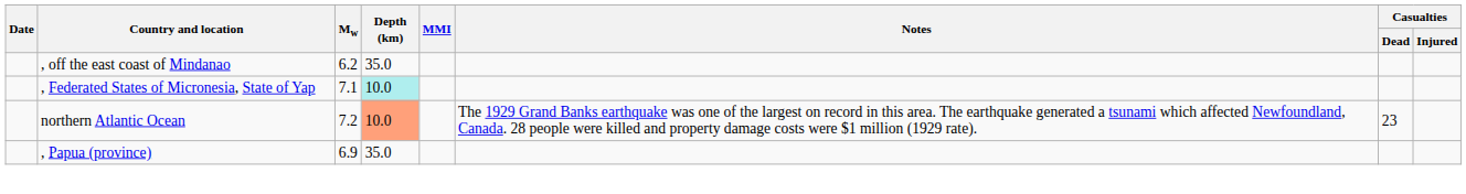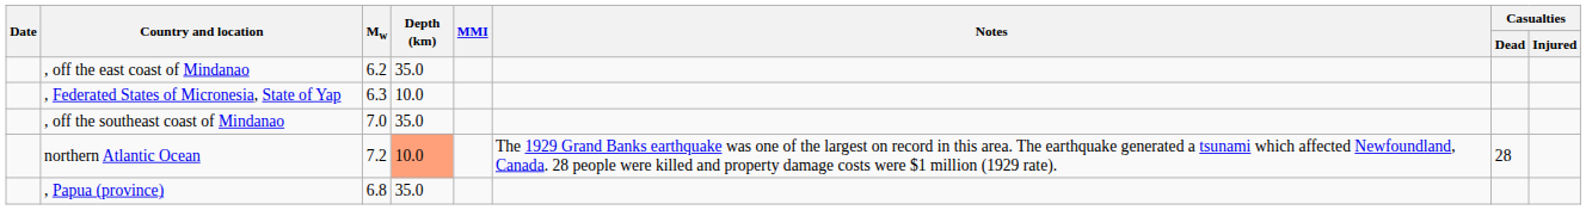, Federated States of Micronesia, State of Yap | Mw: 7.1 -> 6.3
, Federated States of Micronesia, State of Yap | Depth (km): paleturquoise background -> no background
+ row: , off the southeast coast of Mindanao | 7.0 | 35.0
northern Atlantic Ocean | Casualties / Dead: 23 -> 28
, Papua (province) | Mw: 6.9 -> 6.8
